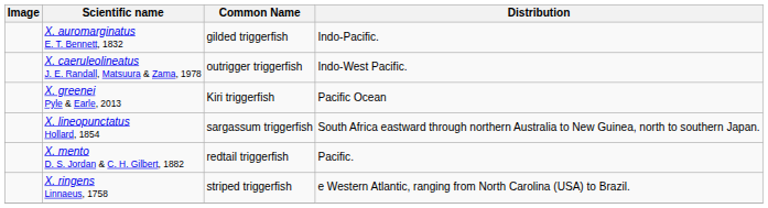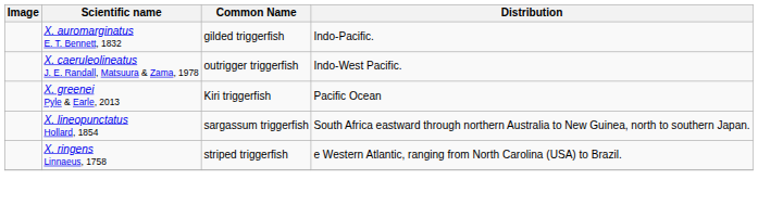- row: X. mento D. S. Jordan & C. H. Gilbert, 1882 | redtail triggerfish | Pacific.
